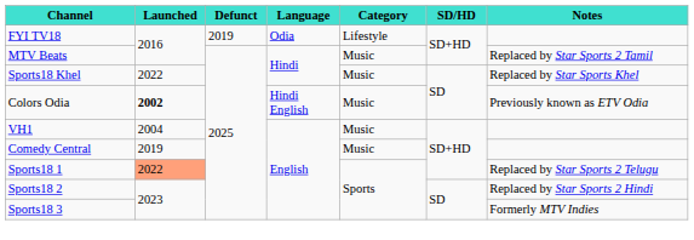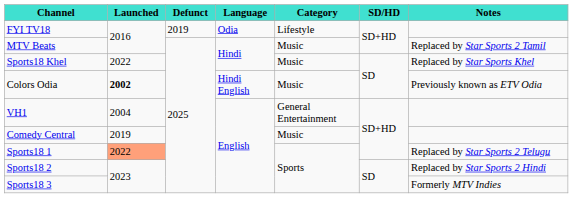VH1 | Category: Music -> General Entertainment
